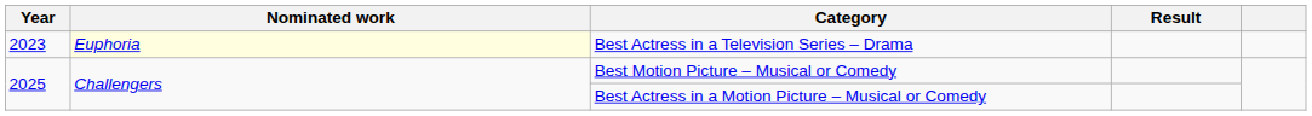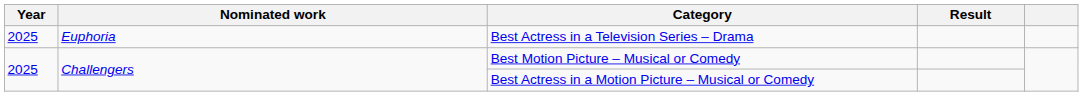Best Actress in a Television Series – Drama | Year: 2023 -> 2025
Best Actress in a Television Series – Drama | Nominated work: lightyellow background -> no background
